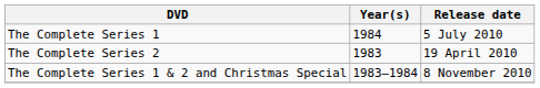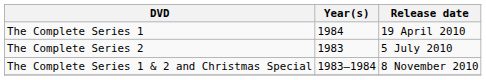The Complete Series 1 | Release date: 5 July 2010 -> 19 April 2010
The Complete Series 2 | Release date: 19 April 2010 -> 5 July 2010
